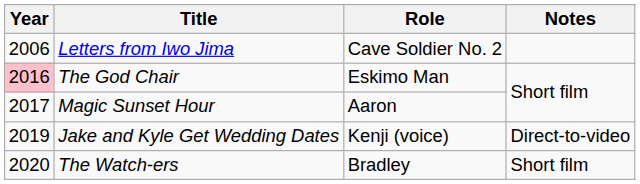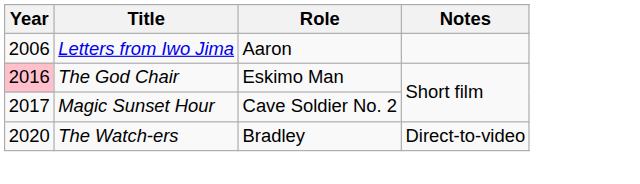Letters from Iwo Jima | Role: Cave Soldier No. 2 -> Aaron
Magic Sunset Hour | Role: Aaron -> Cave Soldier No. 2
- row: 2019 | Jake and Kyle Get Wedding Dates | Kenji (voice) | Direct-to-video
The Watch-ers | Notes: Short film -> Direct-to-video
